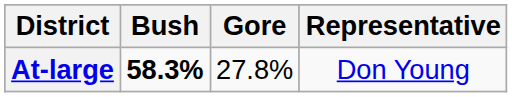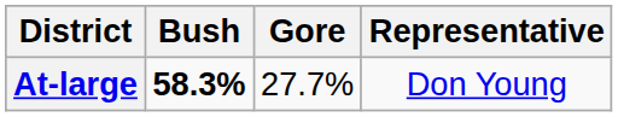At-large | Gore: 27.8% -> 27.7%
